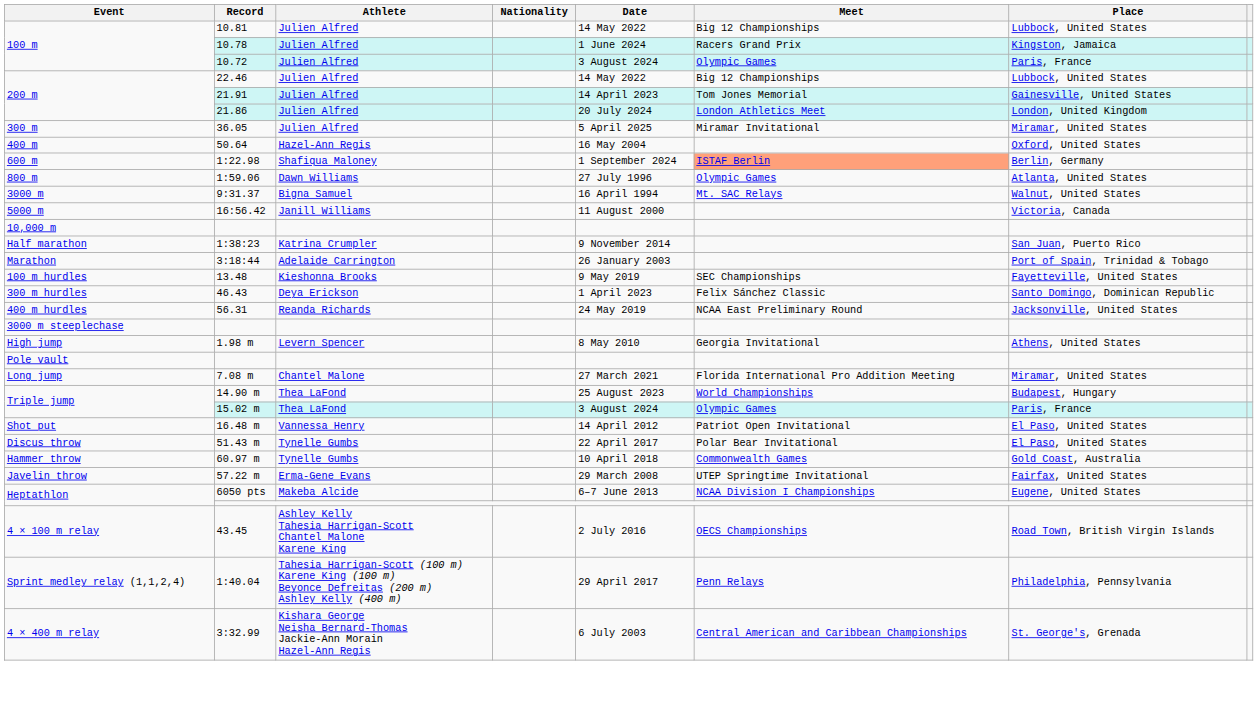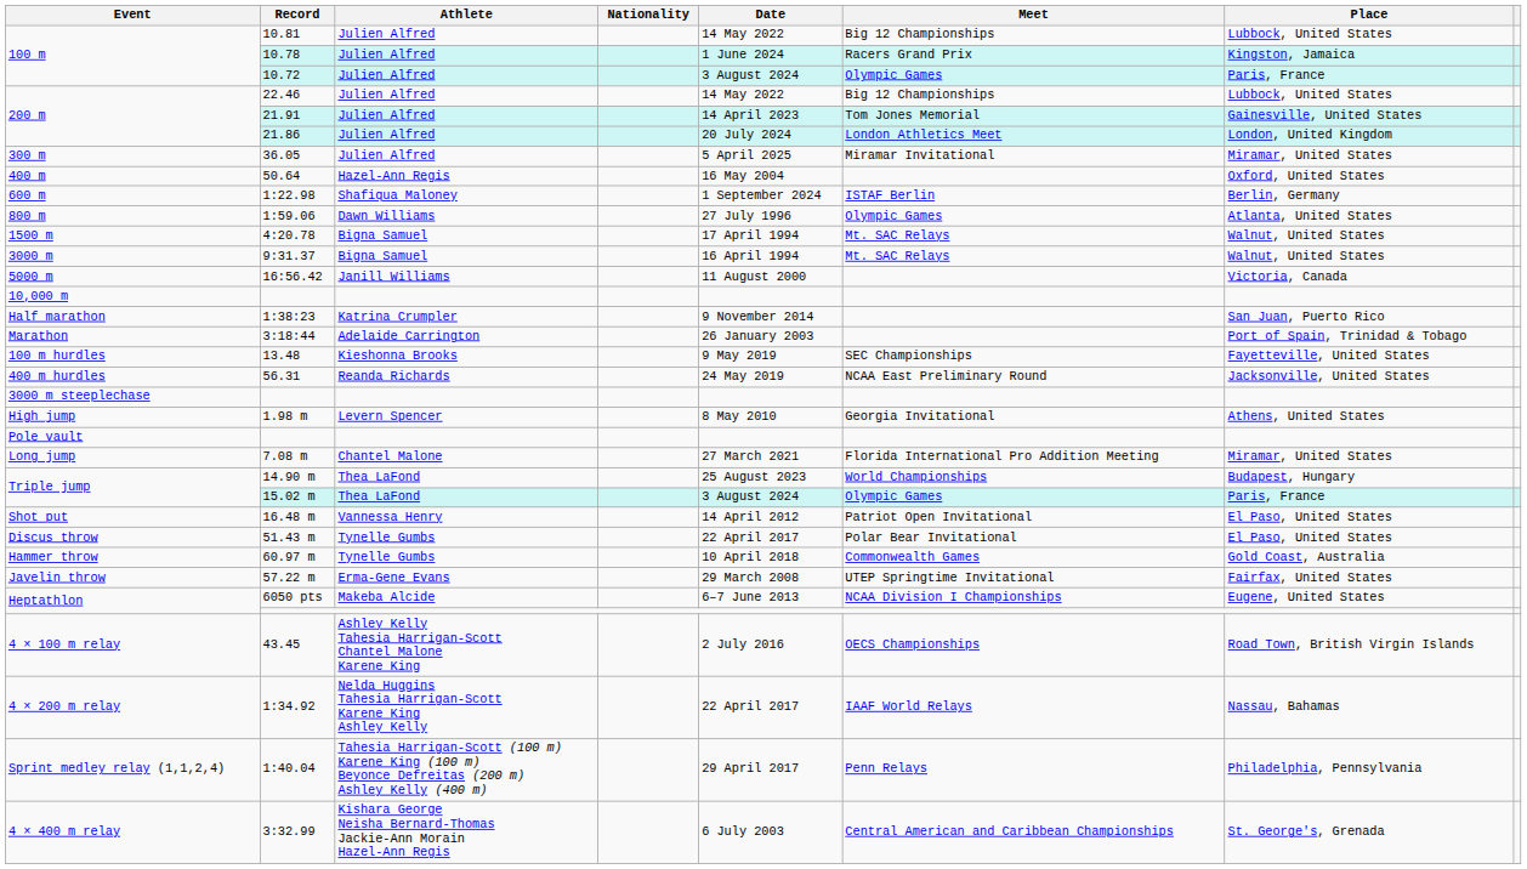1:22.98 | Meet: lightsalmon background -> no background
+ row: 1500 m | 4:20.78 | Bigna Samuel | 17 April 1994 | Mt. SAC Relays | Walnut, United States
- row: 300 m hurdles | 46.43 | Deya Erickson | 1 April 2023 | Felix Sánchez Classic | Santo Domingo, Dominican Republic
+ row: 4 × 200 m relay | 1:34.92 | Nelda Huggins Tahesia Harrigan-Scott Karene King Ashley Kelly | 22 April 2017 | IAAF World Relays | Nassau, Bahamas
